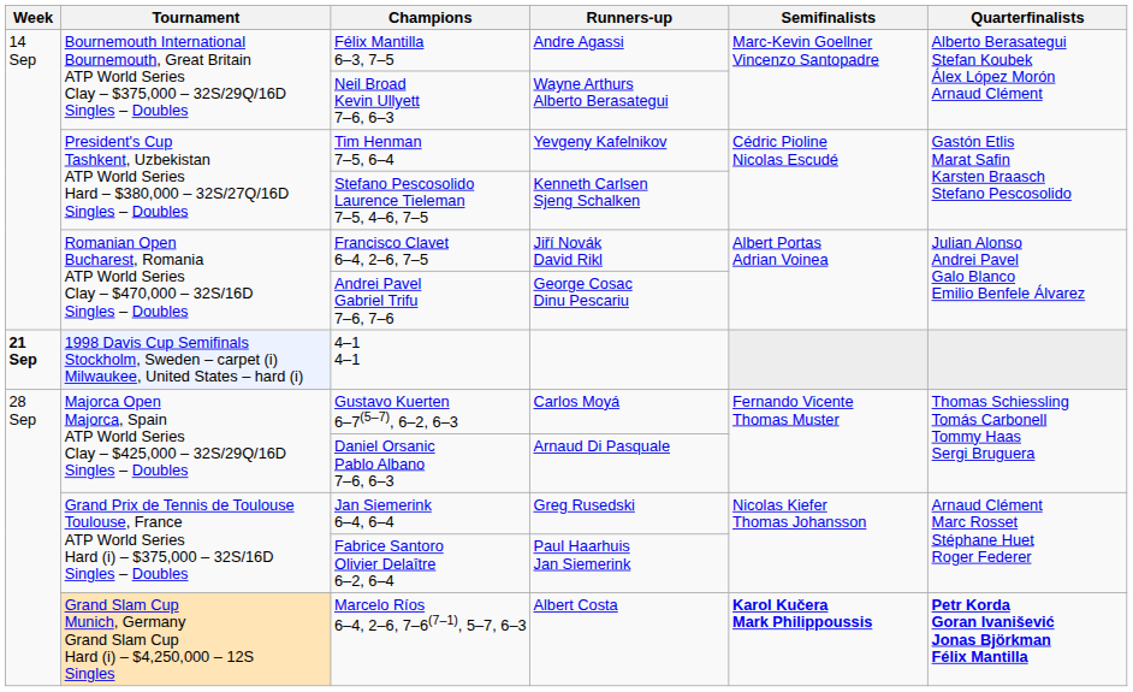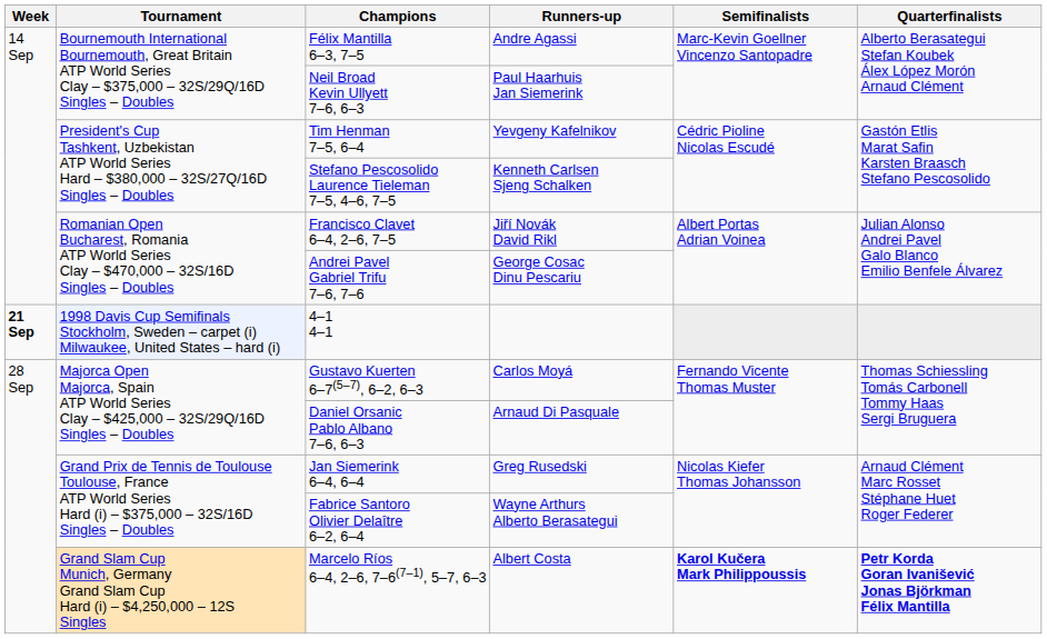Neil Broad Kevin Ullyett 7–6, 6–3 | Runners-up: Wayne Arthurs Alberto Berasategui -> Paul Haarhuis Jan Siemerink
Fabrice Santoro Olivier Delaître 6–2, 6–4 | Runners-up: Paul Haarhuis Jan Siemerink -> Wayne Arthurs Alberto Berasategui
